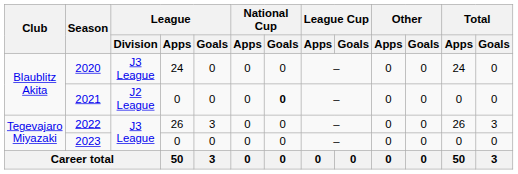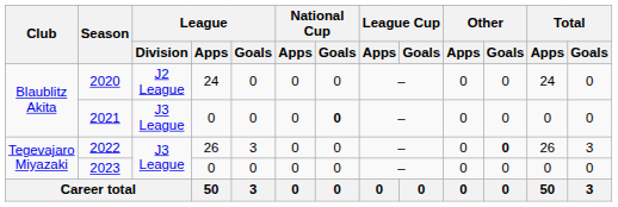2020 | League / Division: J3 League -> J2 League
2021 | League / Division: J2 League -> J3 League
2022 | Other / Goals: normal -> bold
